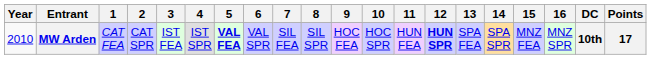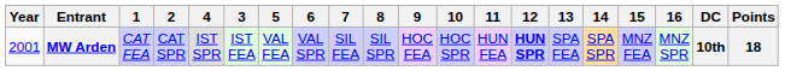columns swapped: 3 <-> 4
MW Arden | Year: 2010 -> 2001
MW Arden | 5: bold -> normal
MW Arden | Points: 17 -> 18
